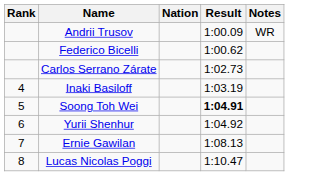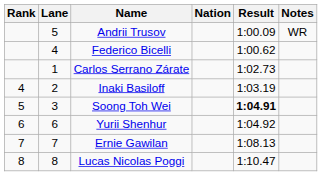+ column: Lane | 5 | 4 | 1 | 2 | 3 | 6 | 7 | 8
